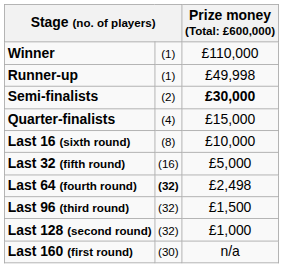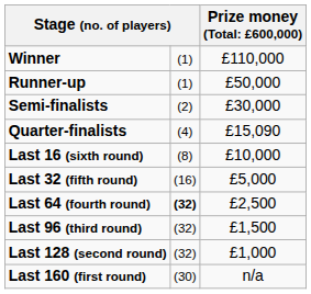Runner-up | column 3: £49,998 -> £50,000
Semi-finalists | column 3: bold -> normal
Quarter-finalists | column 3: £15,000 -> £15,090
Last 64 (fourth round) | column 3: £2,498 -> £2,500
